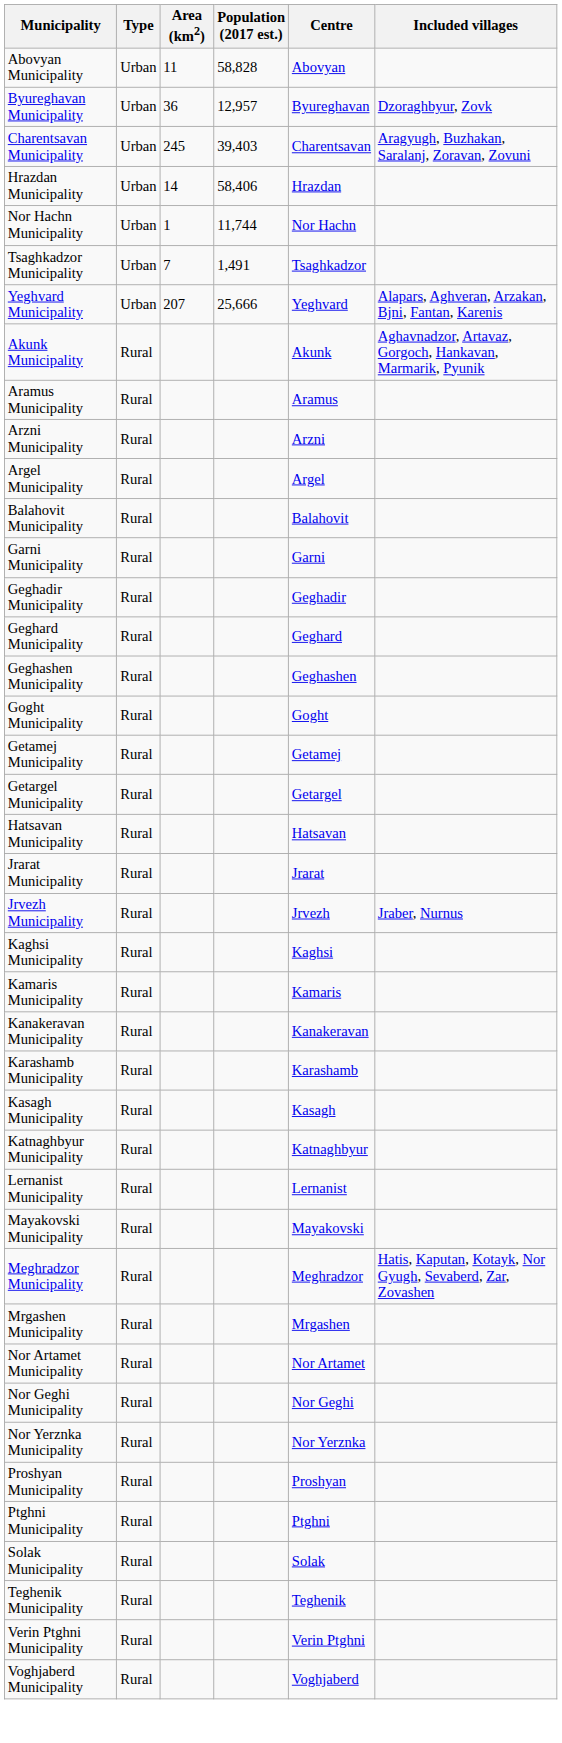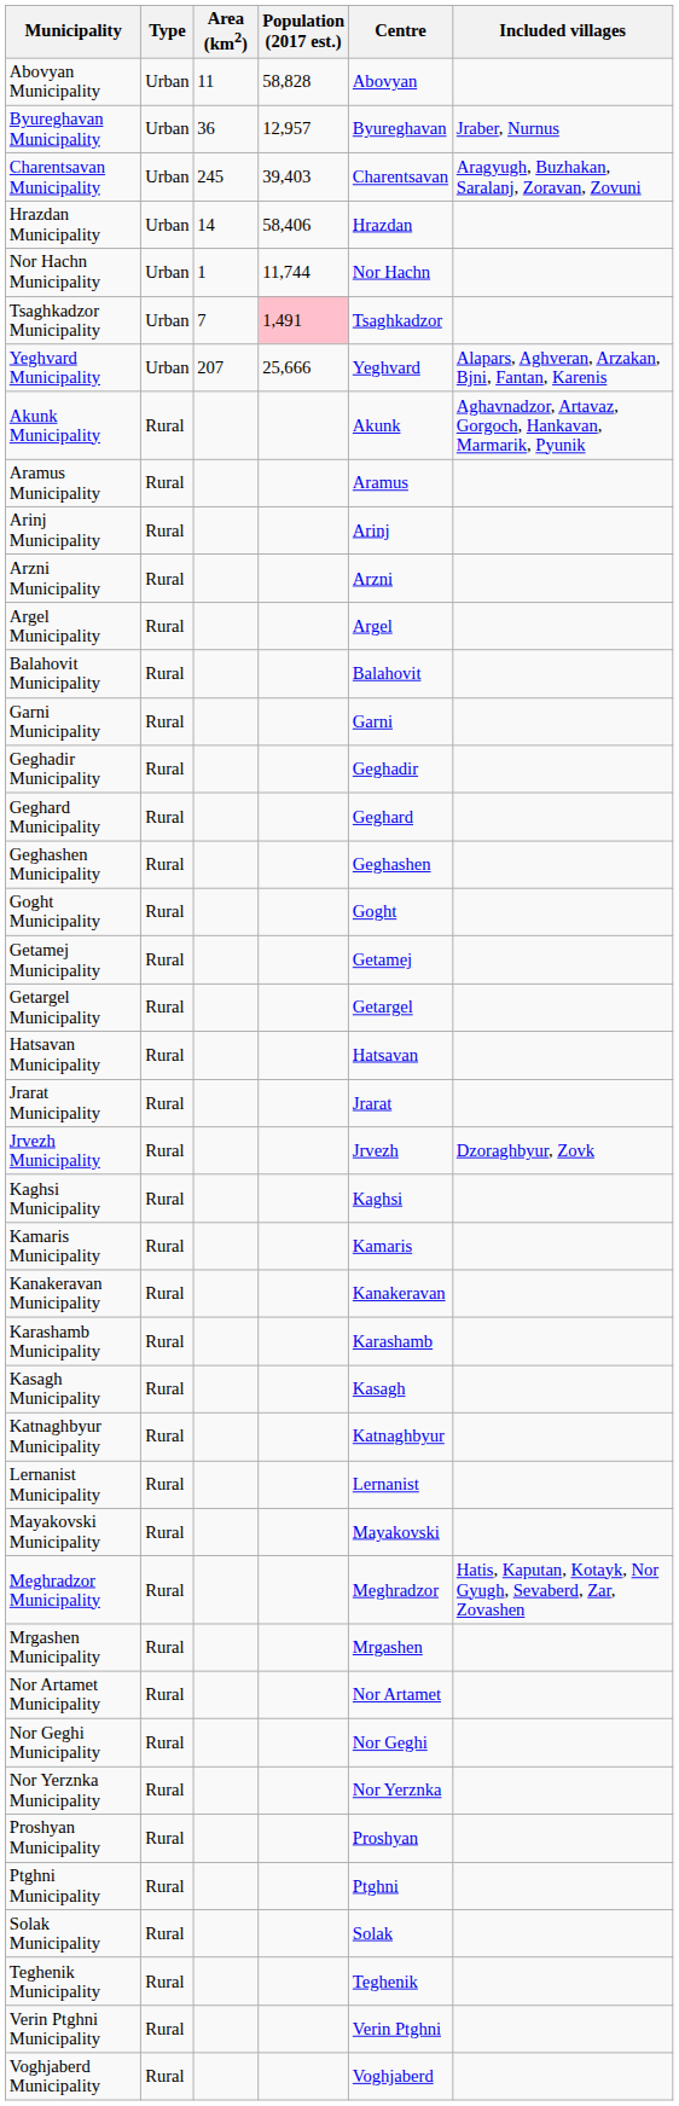Byureghavan Municipality | Included villages: Dzoraghbyur, Zovk -> Jraber, Nurnus
Tsaghkadzor Municipality | Population (2017 est.): no background -> pink background
+ row: Arinj Municipality | Rural | Arinj
Jrvezh Municipality | Included villages: Jraber, Nurnus -> Dzoraghbyur, Zovk
